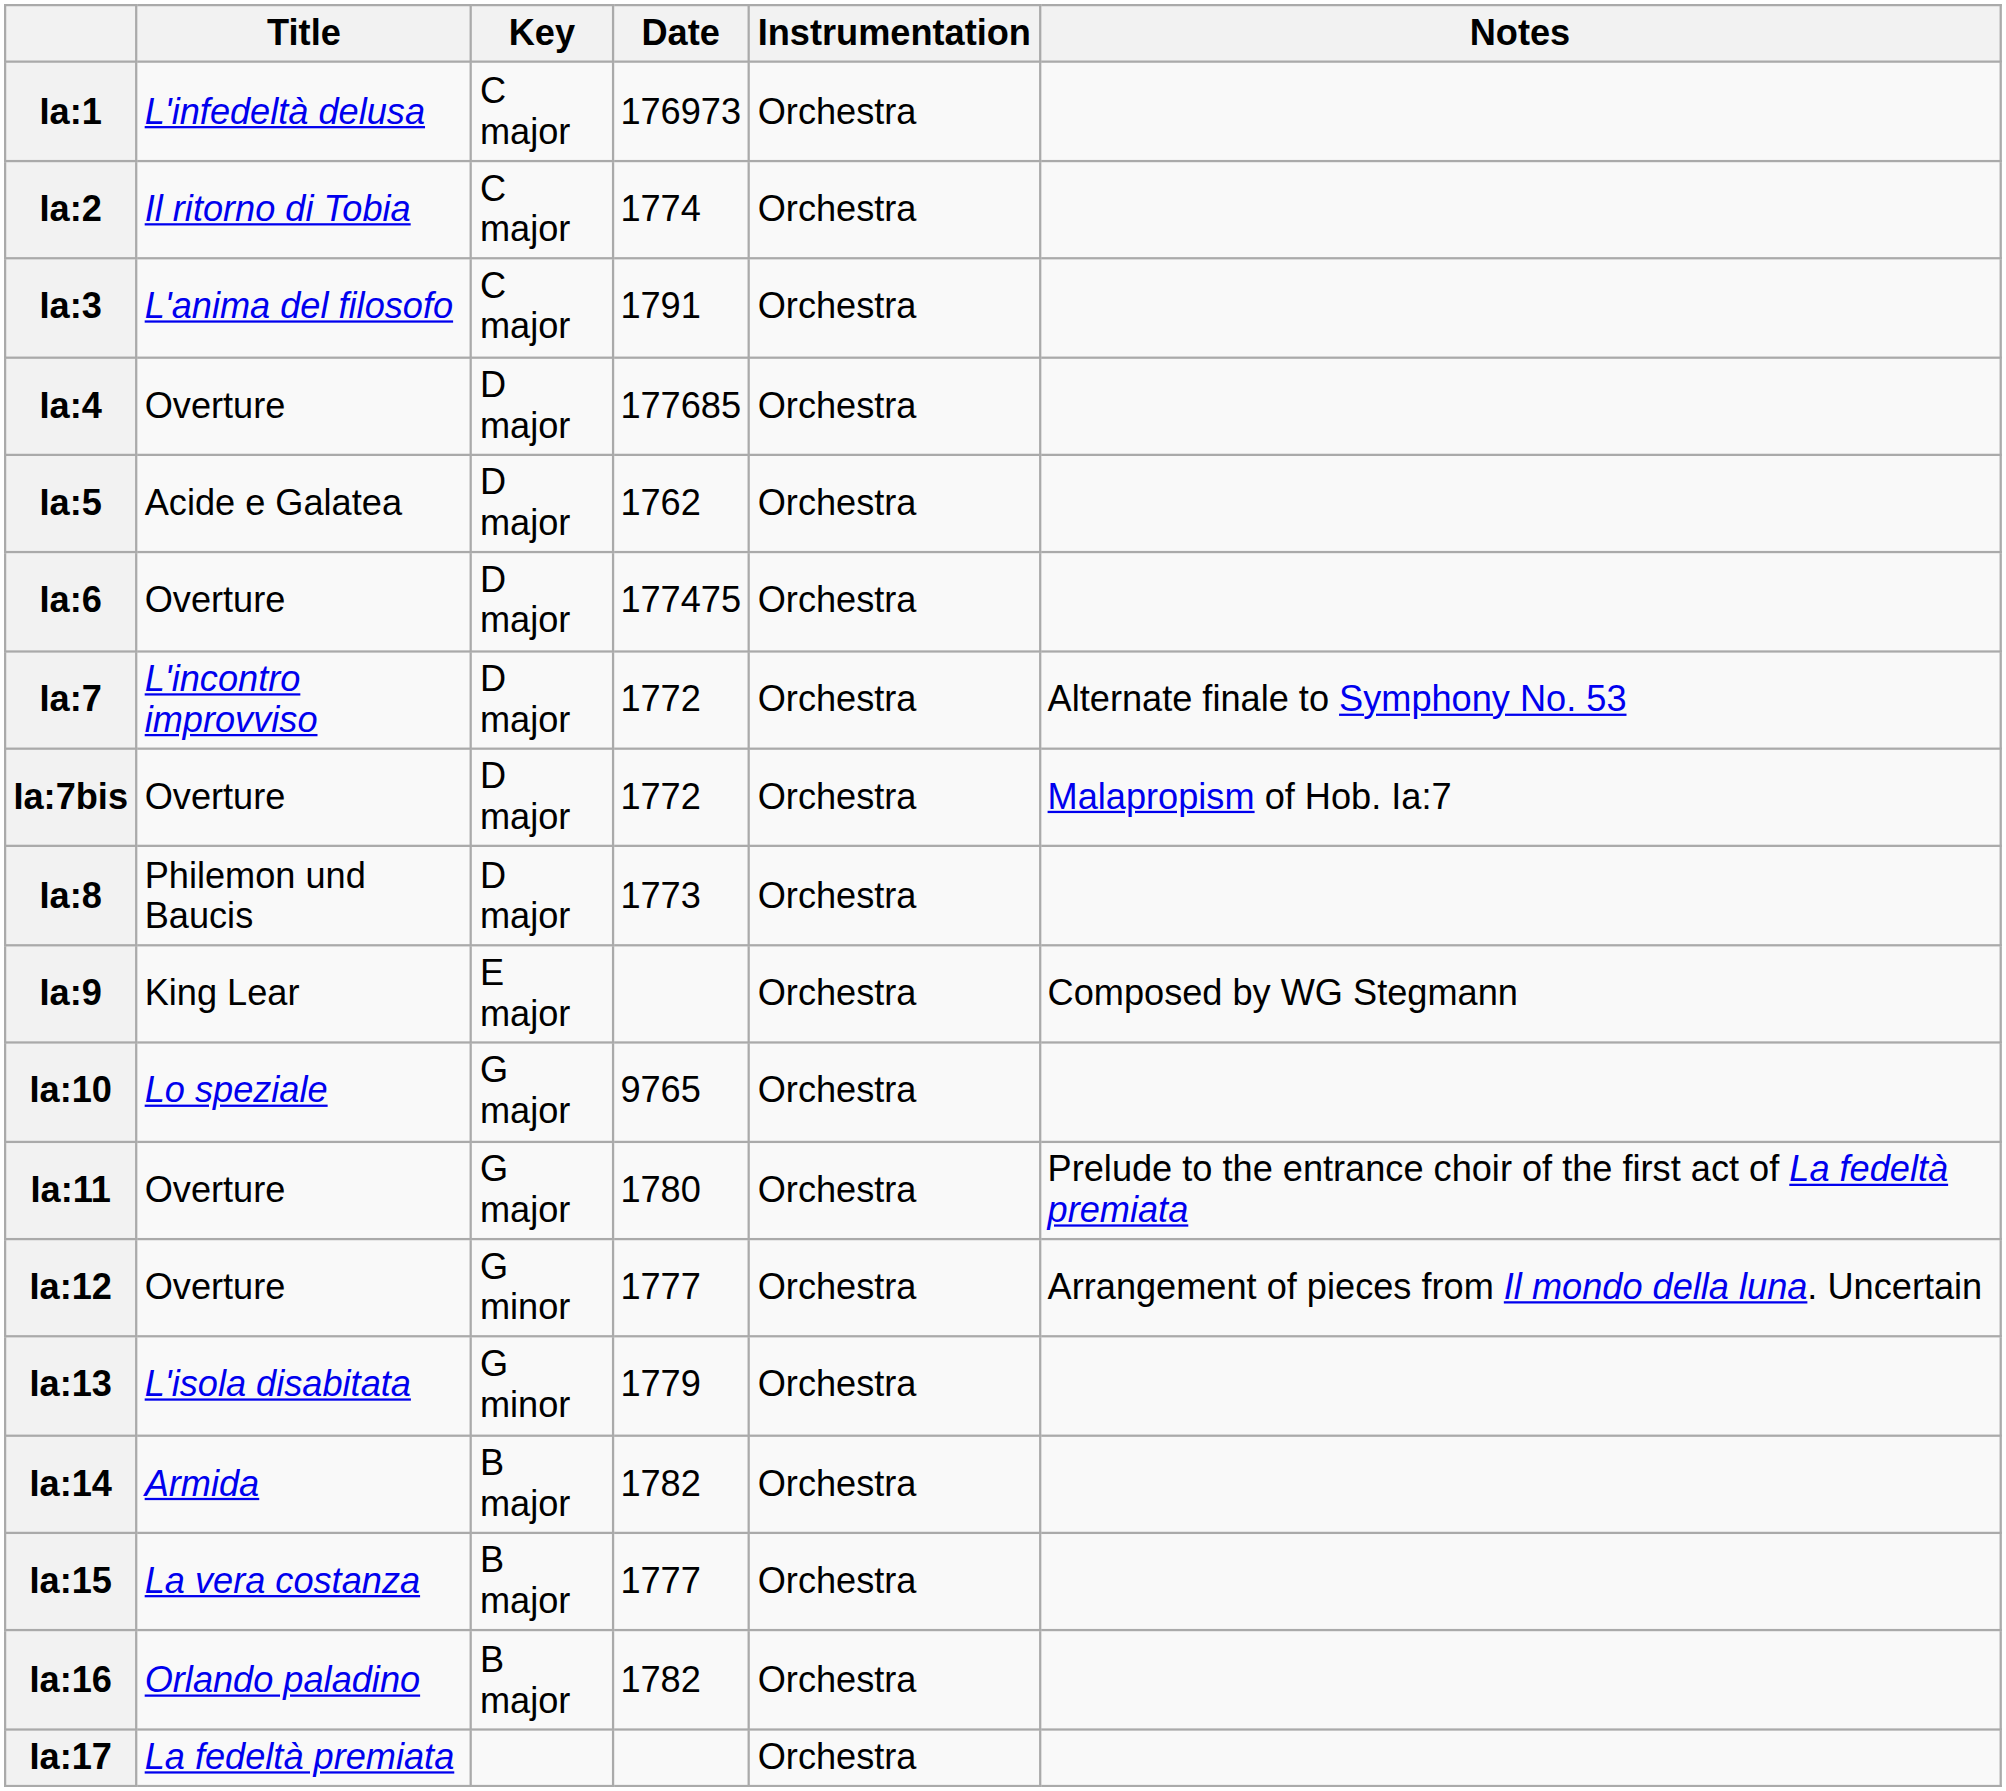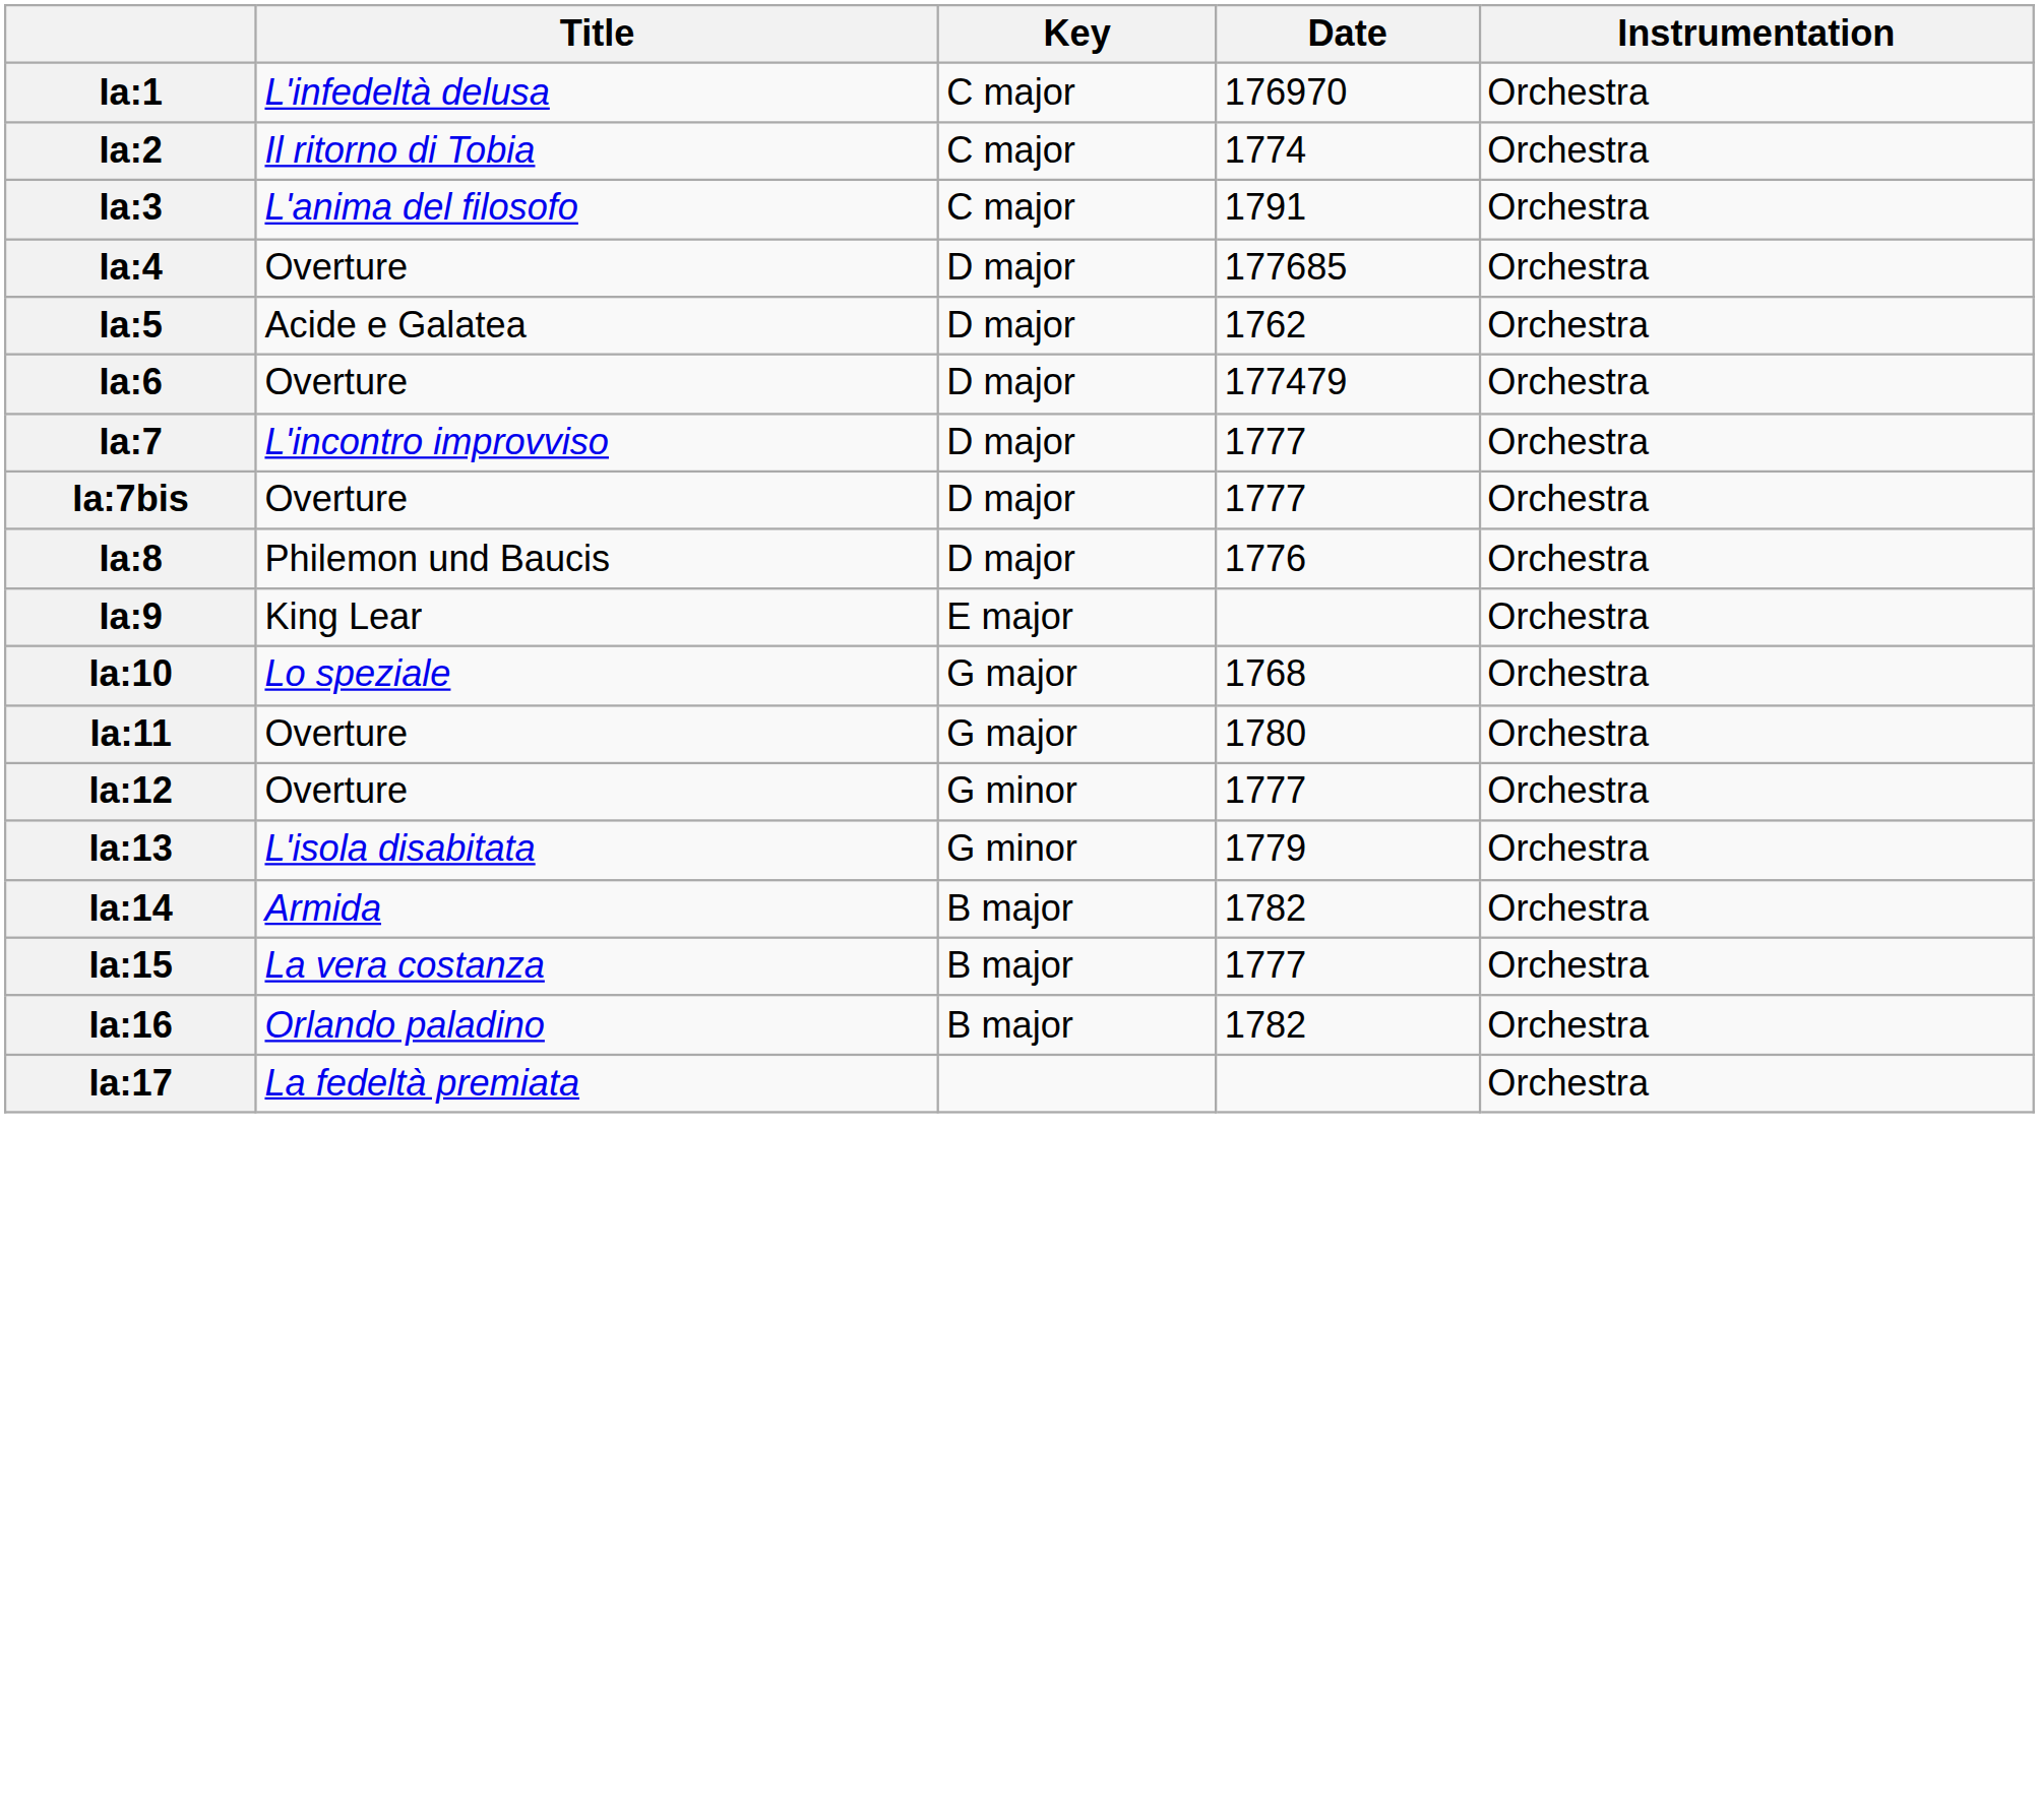- column: Notes | Alternate finale to Symphony No. 53 | Malapropism of Hob. Ia:7 | Composed by WG Stegmann | Prelude to the entrance choir of the first act of La fedeltà premiata | Arrangement of pieces from Il mondo della luna. Uncertain
Ia:1 | Date: 176973 -> 176970
Ia:6 | Date: 177475 -> 177479
Ia:7 | Date: 1772 -> 1777
Ia:7bis | Date: 1772 -> 1777
Ia:8 | Date: 1773 -> 1776
Ia:10 | Date: 9765 -> 1768
